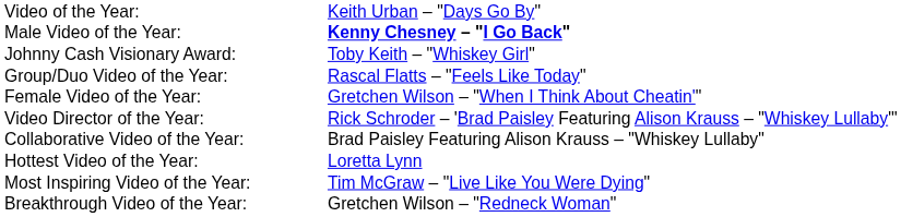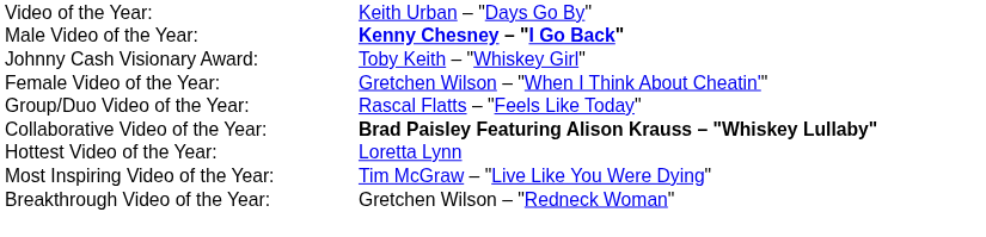rows swapped: Group/Duo Video of the Year: <-> Female Video of the Year:
- row: Video Director of the Year: | Rick Schroder – 'Brad Paisley Featuring Alison Krauss – "Whiskey Lullaby"'
Collaborative Video of the Year: | column 2: normal -> bold
